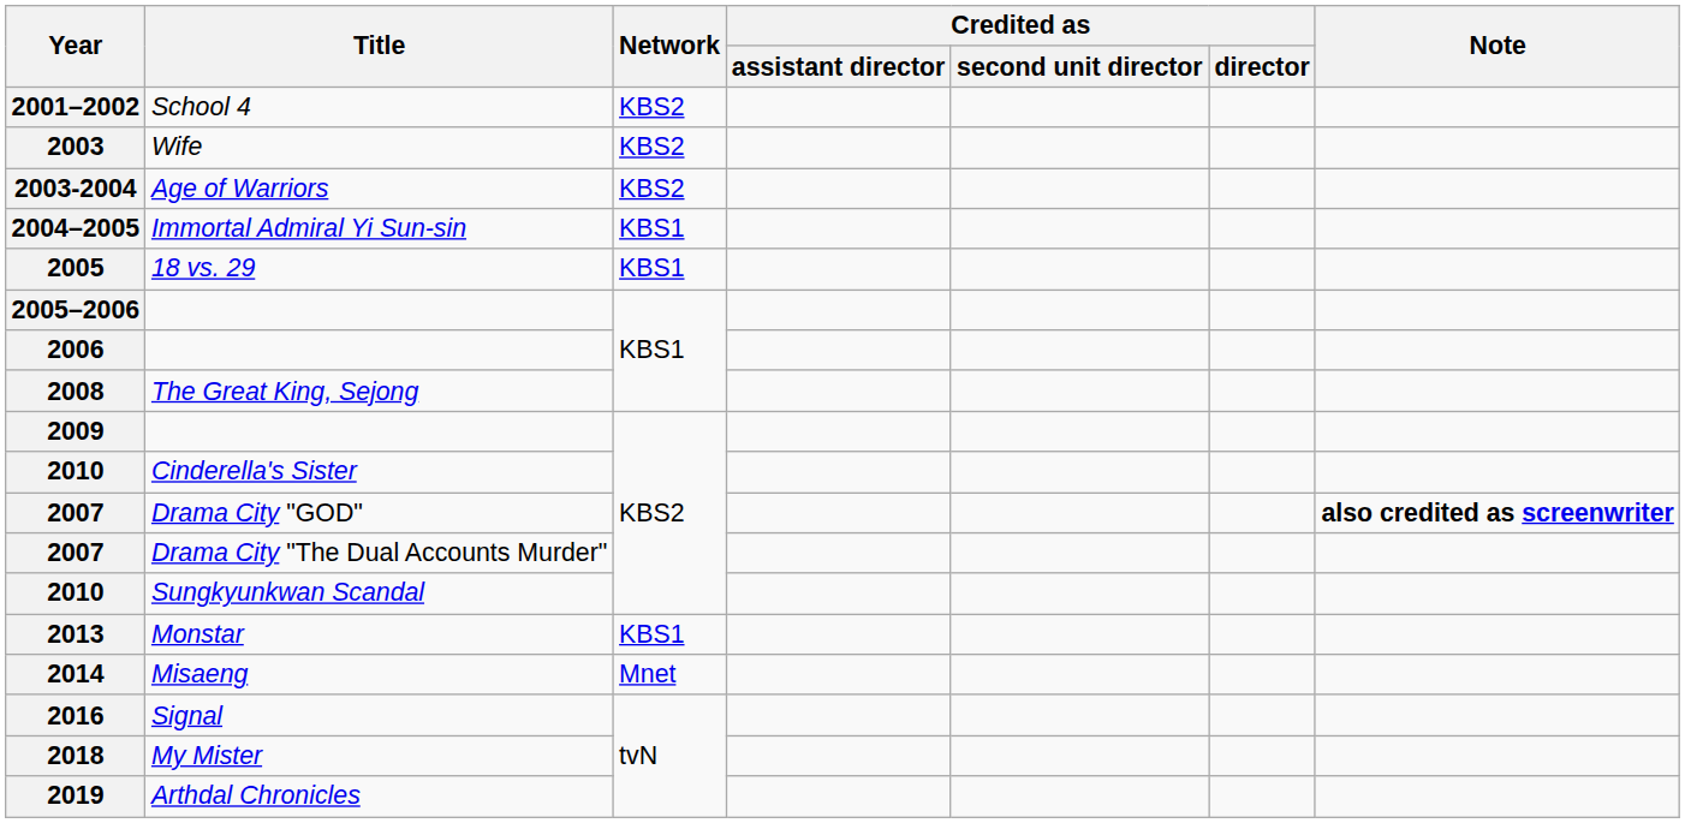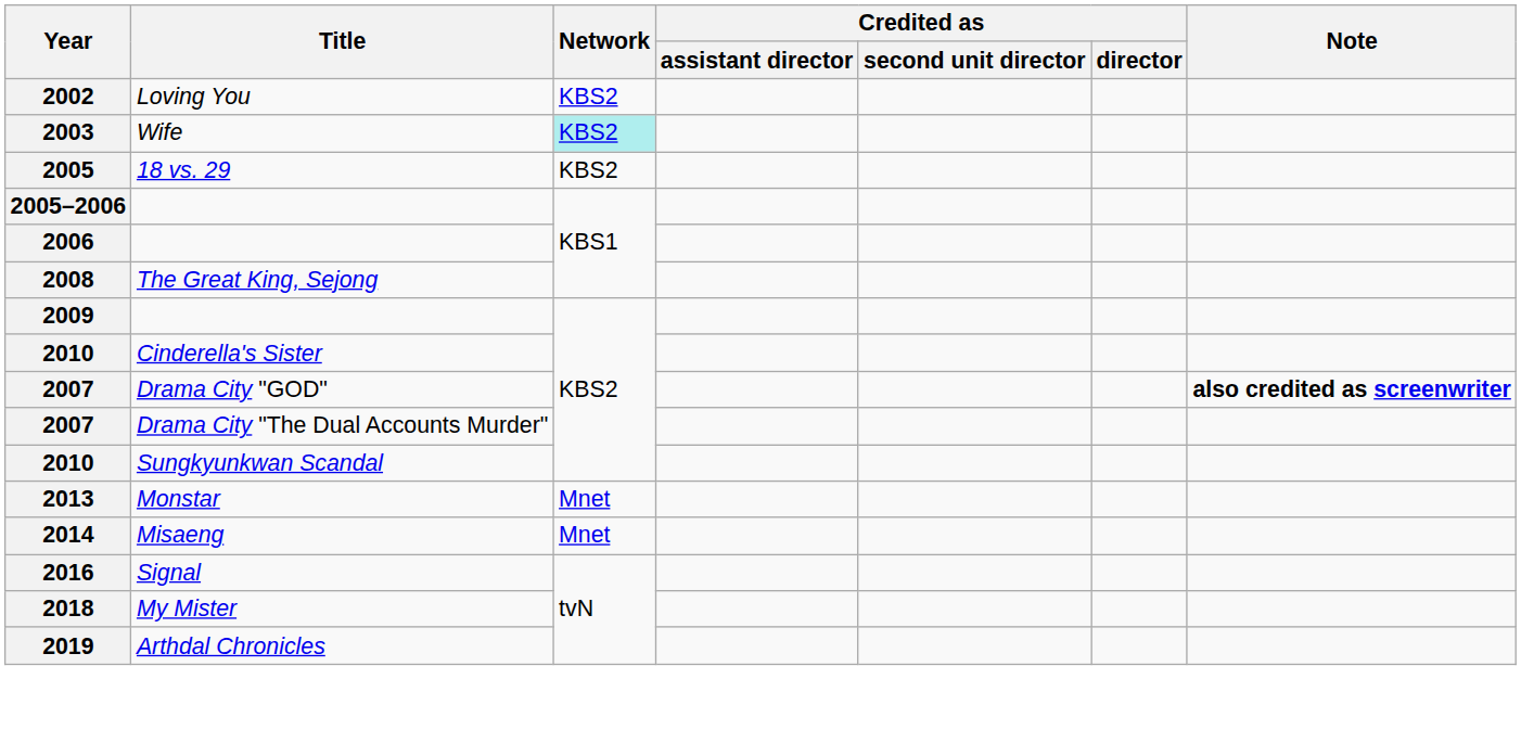- row: 2001–2002 | School 4 | KBS2
+ row: 2002 | Loving You | KBS2
2003 | Network: no background -> paleturquoise background
- row: 2003-2004 | Age of Warriors | KBS2
- row: 2004–2005 | Immortal Admiral Yi Sun-sin | KBS1
2005 | Network: KBS1 -> KBS2
2013 | Network: KBS1 -> Mnet
